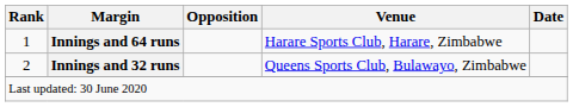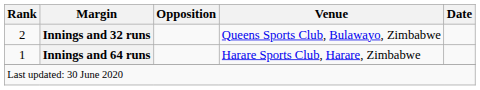rows swapped: Innings and 64 runs <-> Innings and 32 runs
